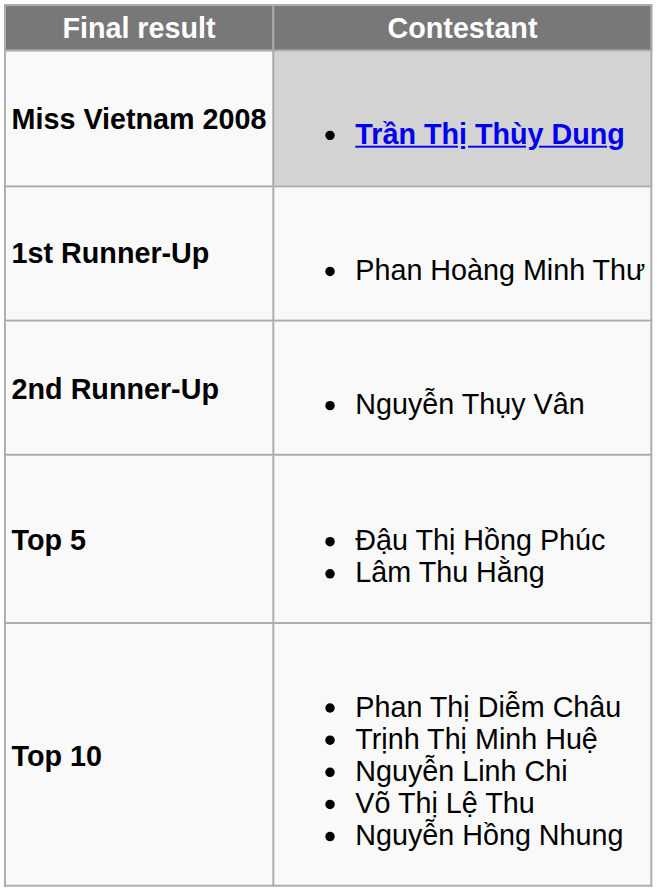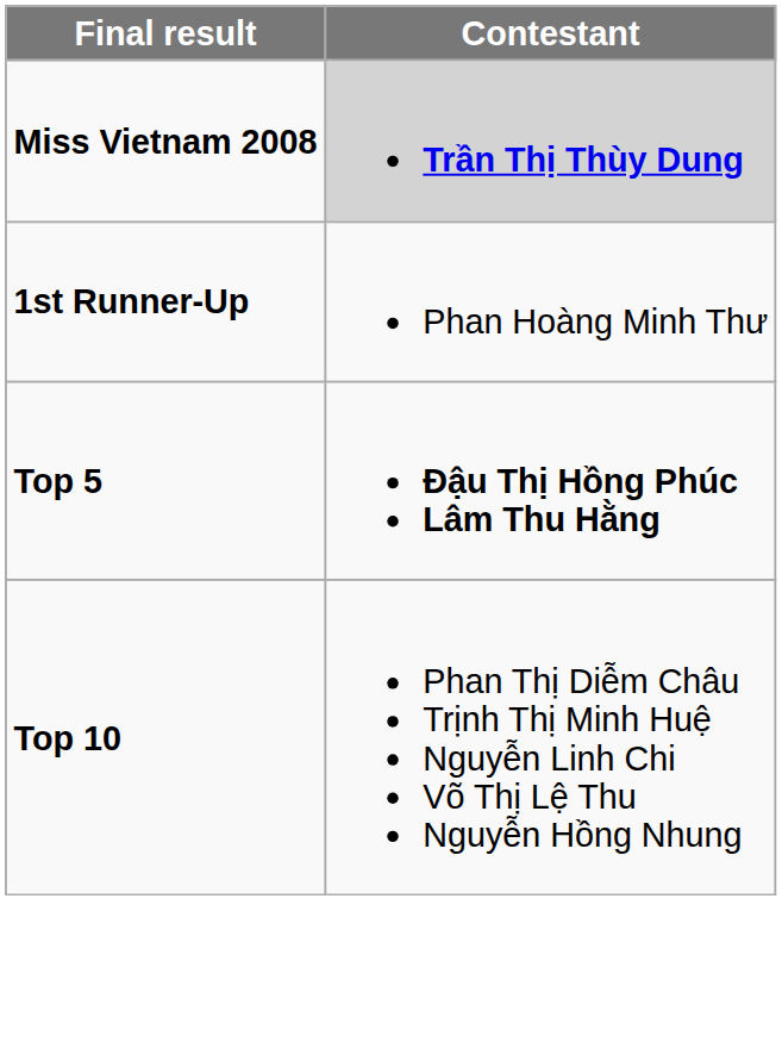- row: 2nd Runner-Up | Nguyễn Thụy Vân
Top 5 | Contestant: normal -> bold
